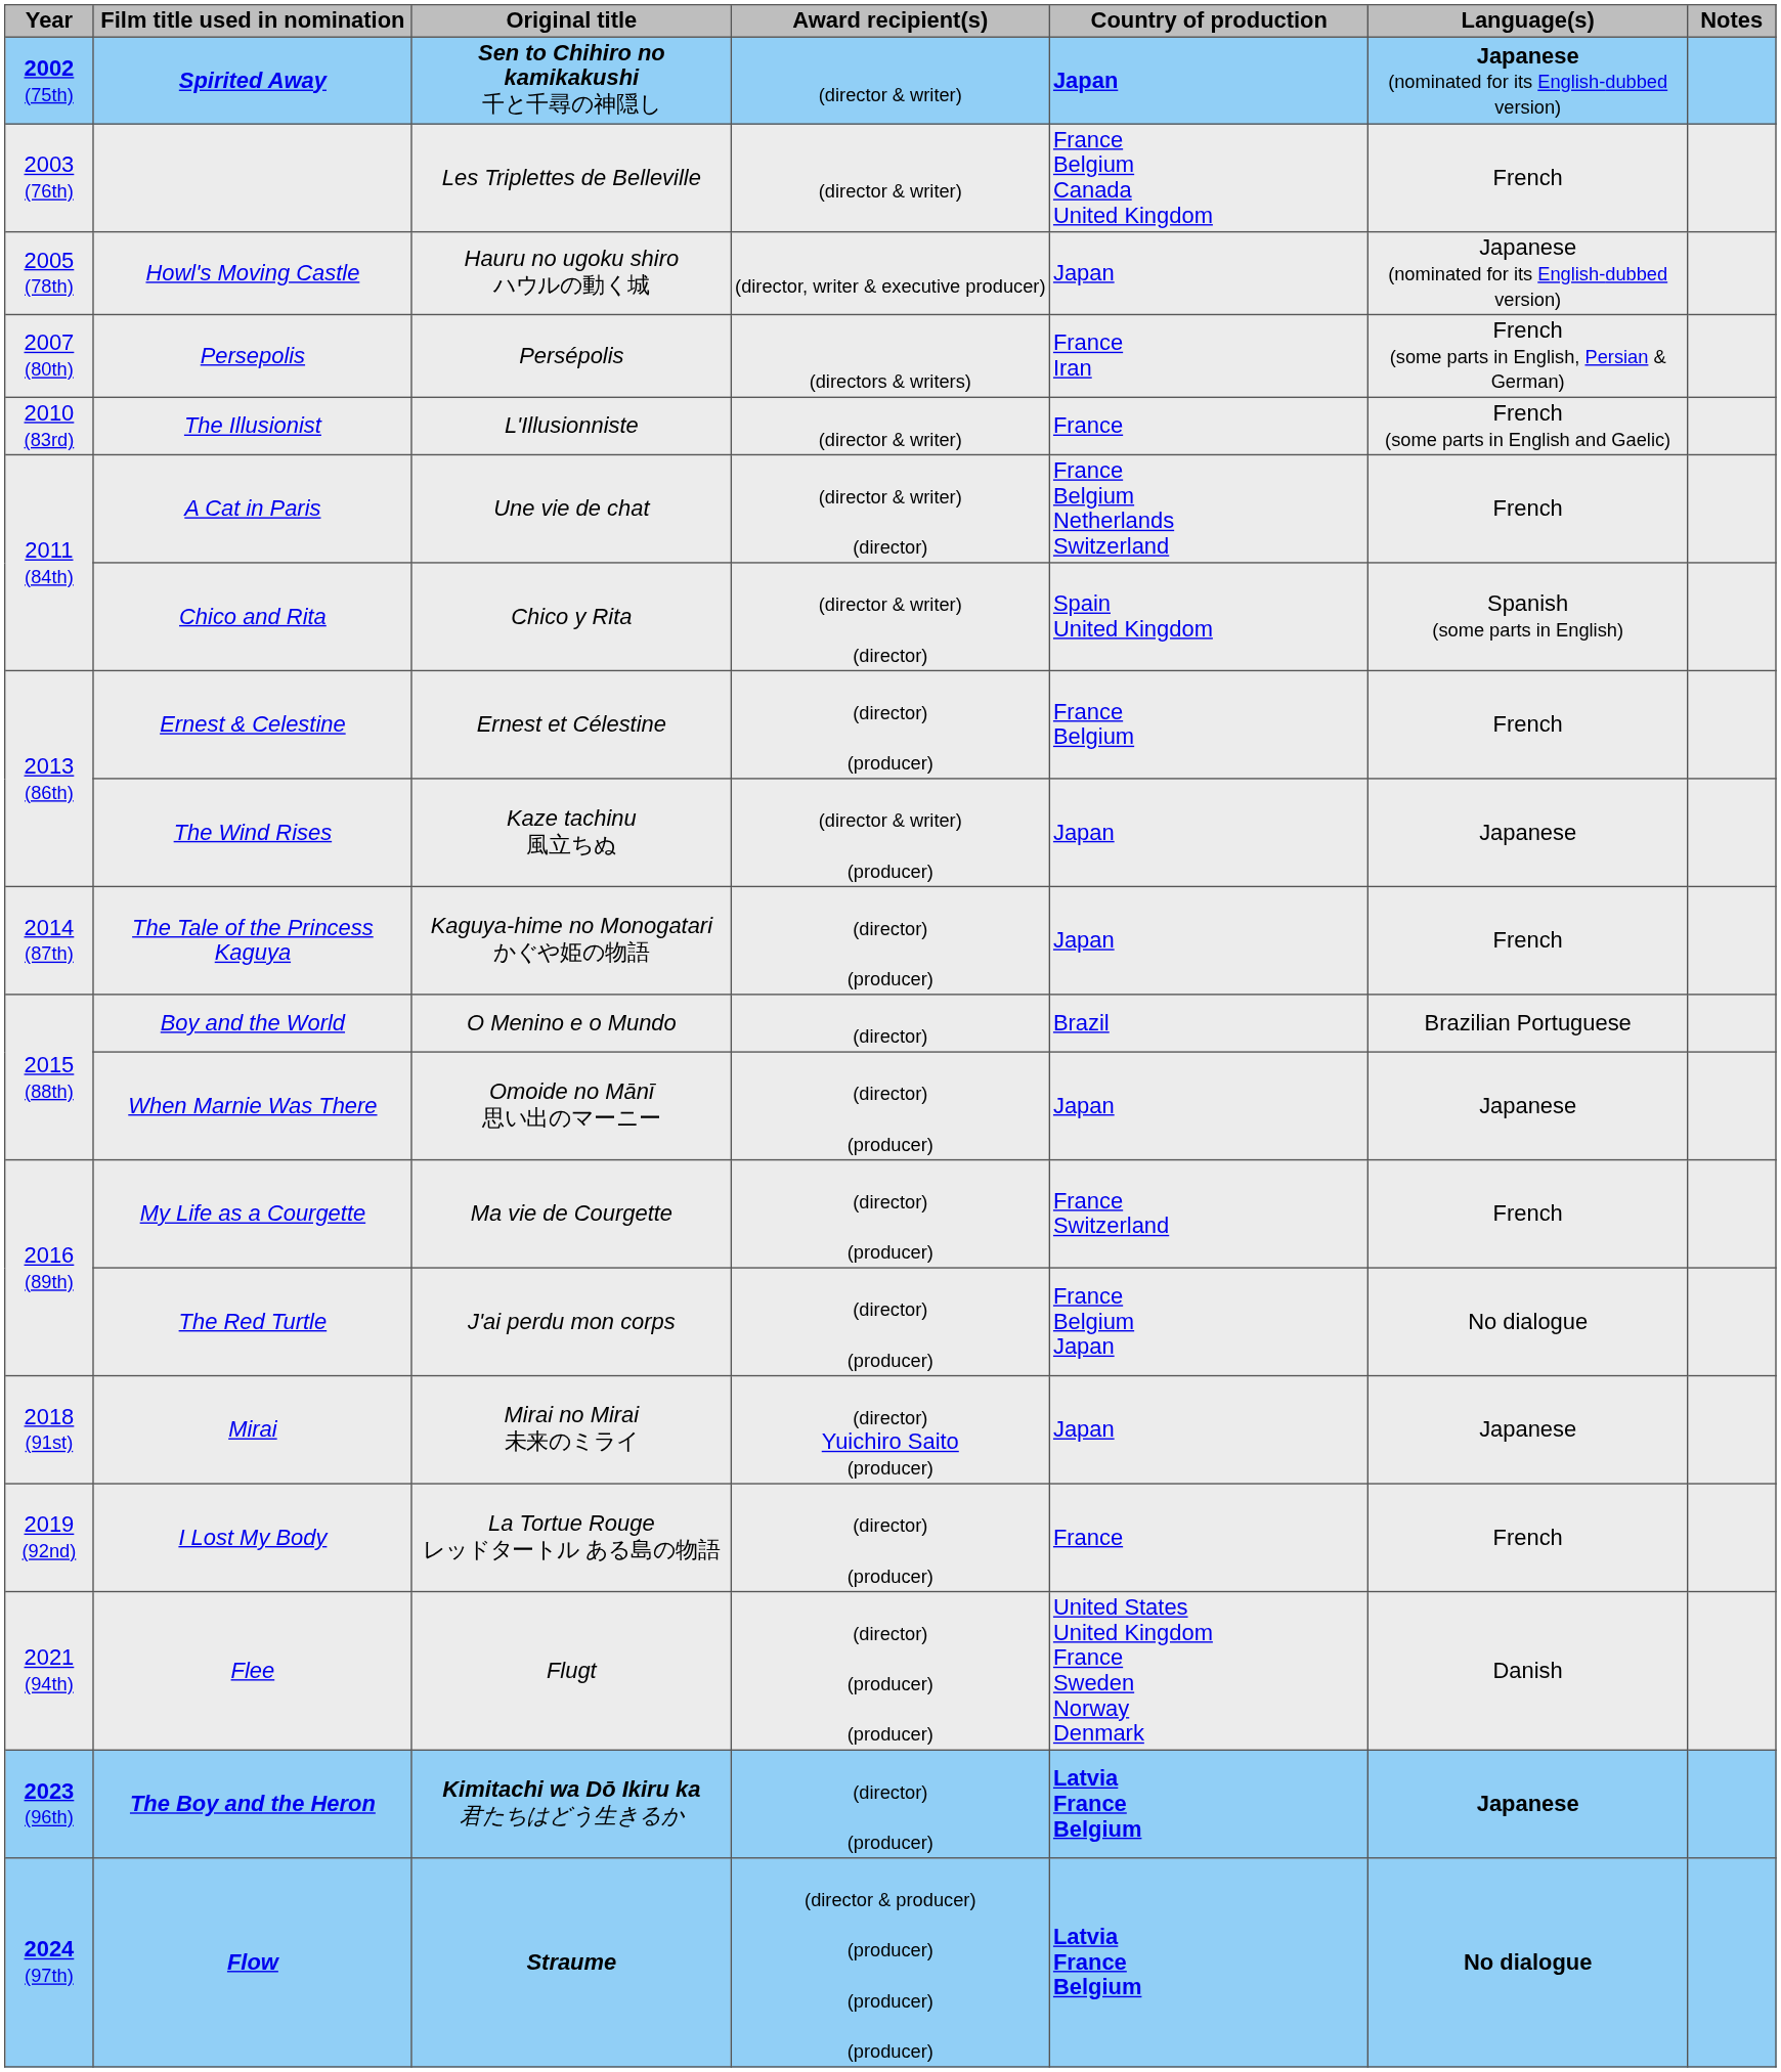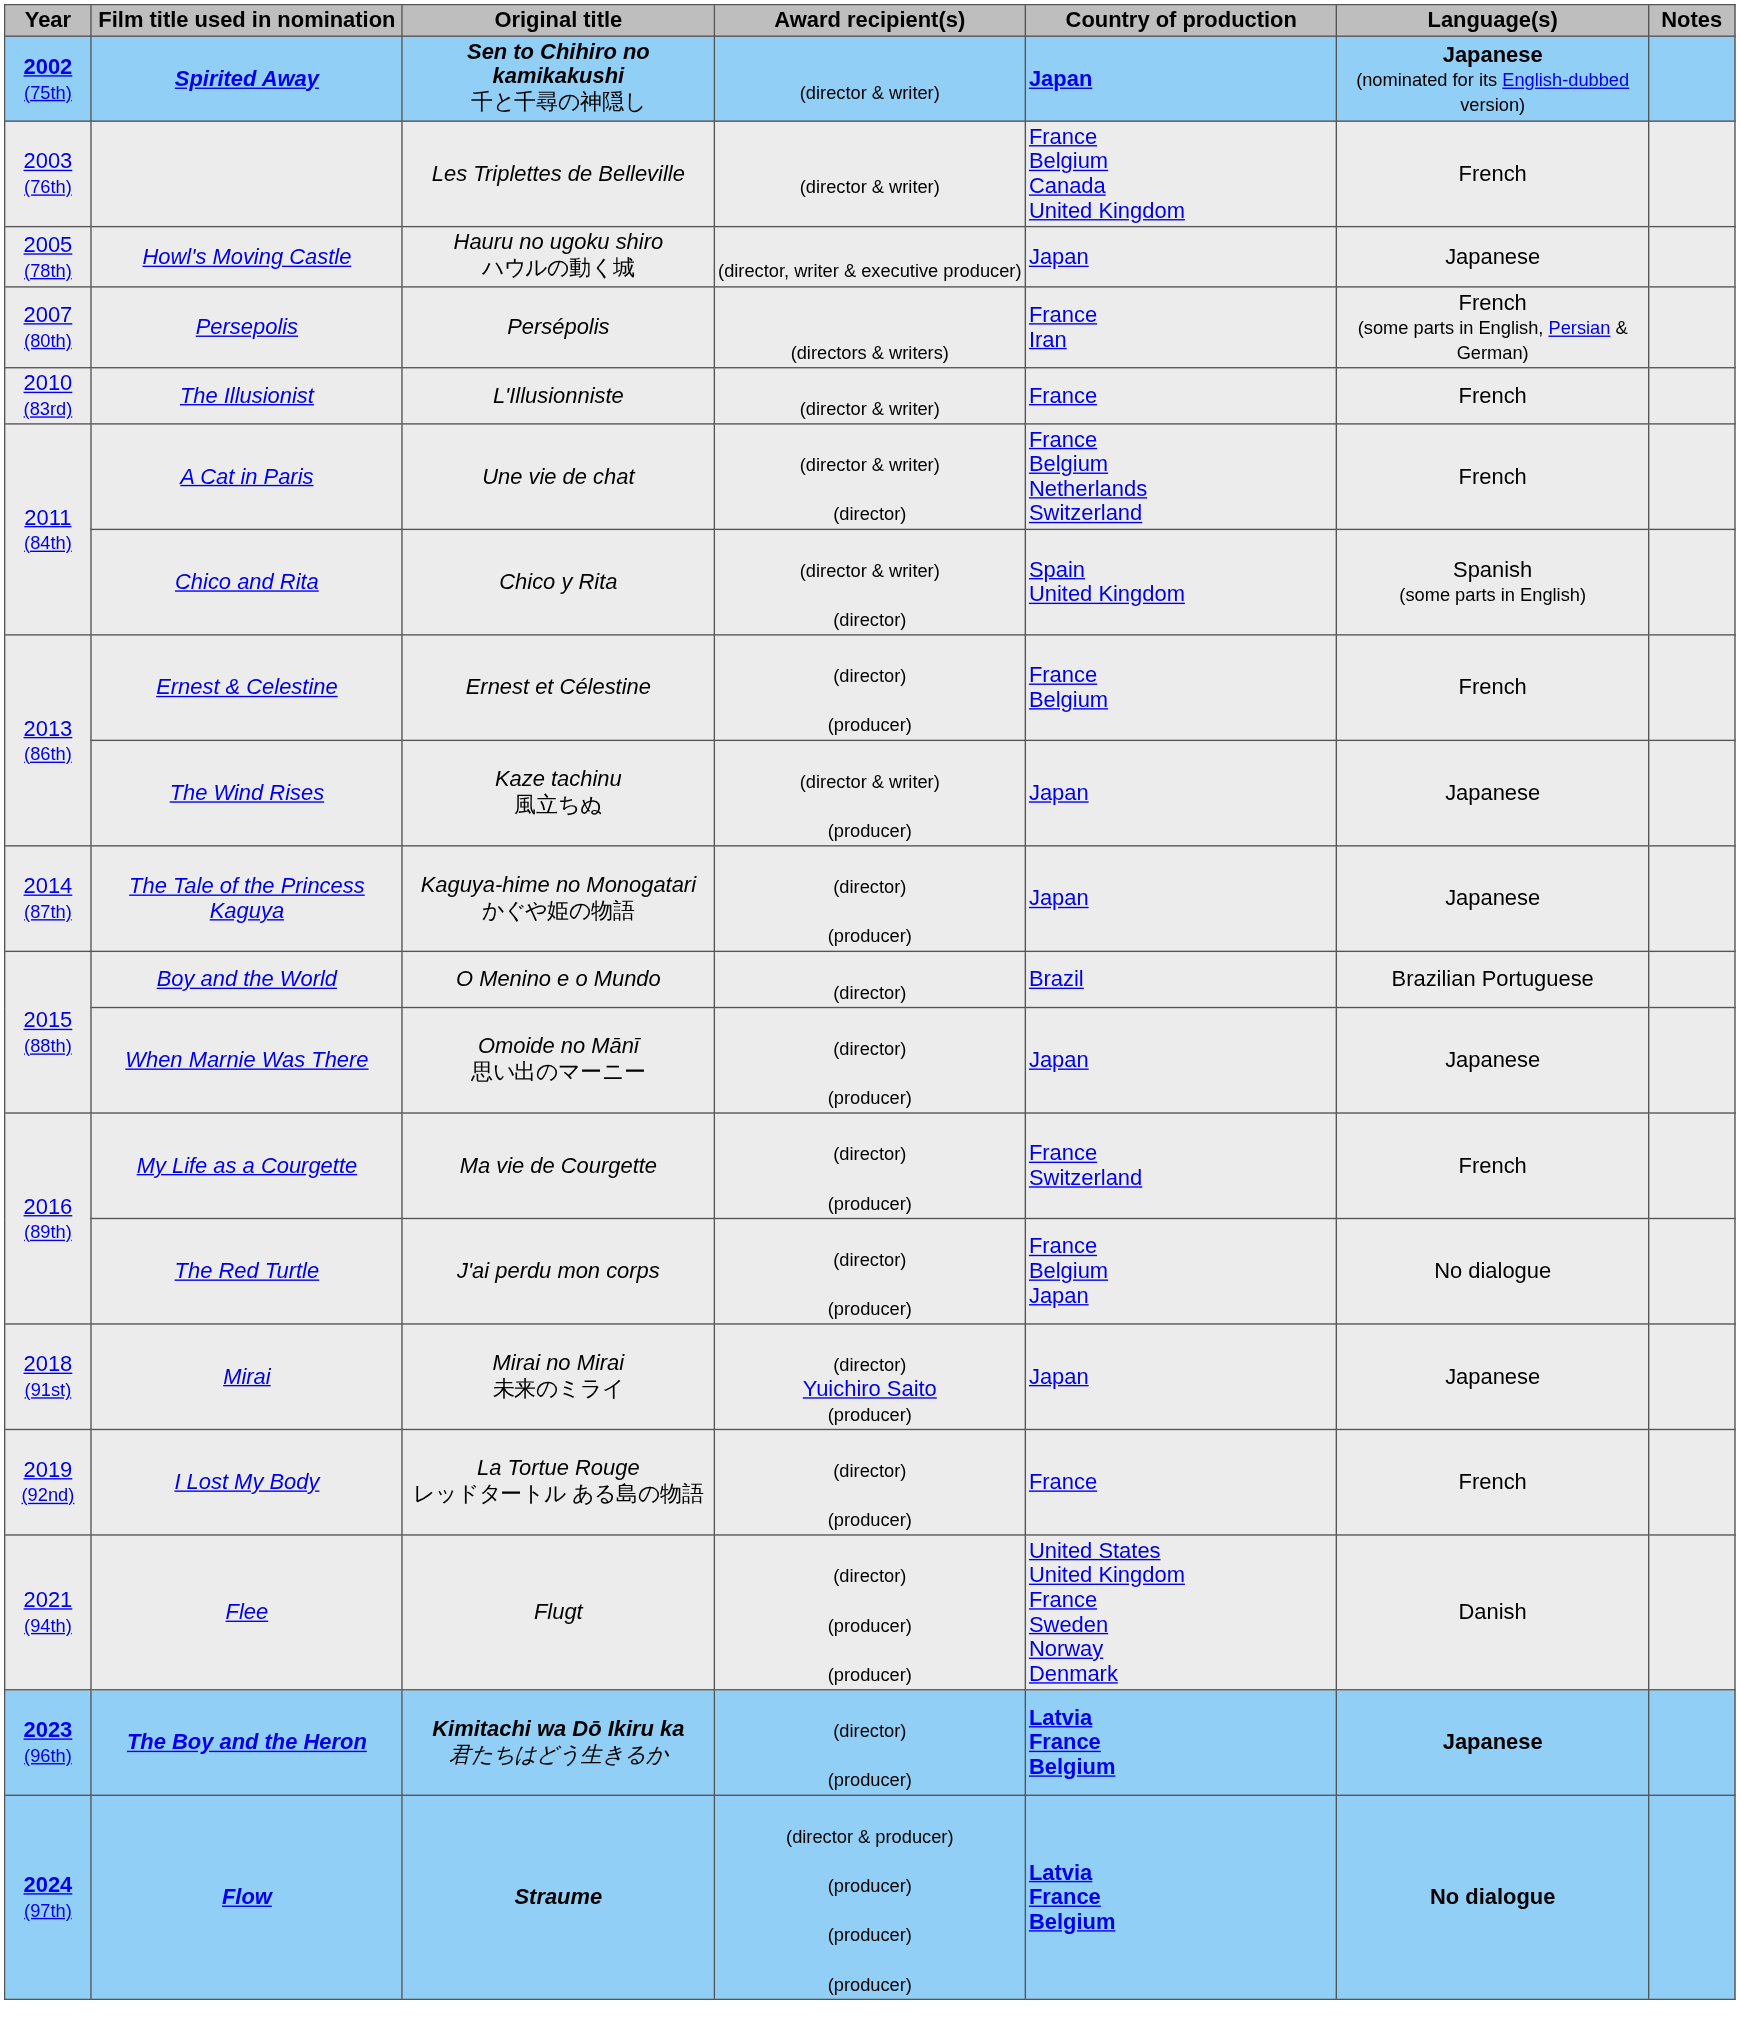Howl's Moving Castle | Language(s): Japanese (nominated for its English-dubbed version) -> Japanese
The Illusionist | Language(s): French (some parts in English and Gaelic) -> French
The Tale of the Princess Kaguya | Language(s): French -> Japanese
